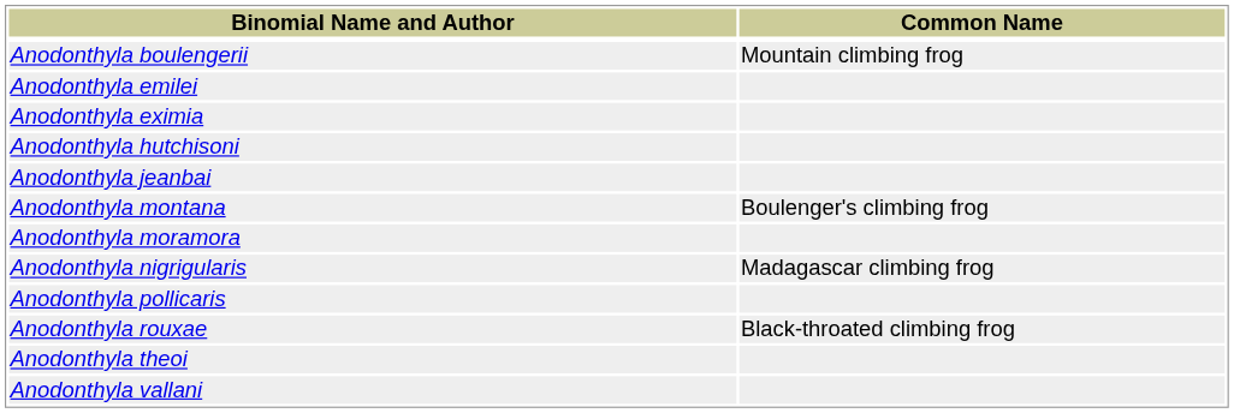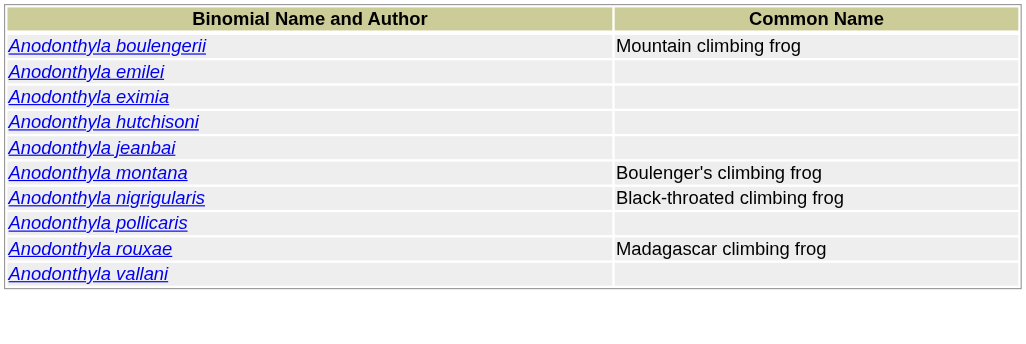- row: Anodonthyla moramora
Anodonthyla nigrigularis | Common Name: Madagascar climbing frog -> Black-throated climbing frog
Anodonthyla rouxae | Common Name: Black-throated climbing frog -> Madagascar climbing frog
- row: Anodonthyla theoi
